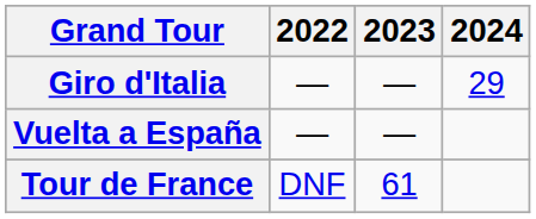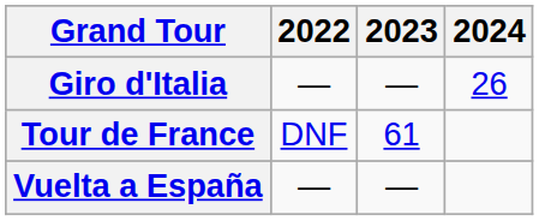Giro d'Italia | 2024: 29 -> 26
rows swapped: Tour de France <-> Vuelta a España
